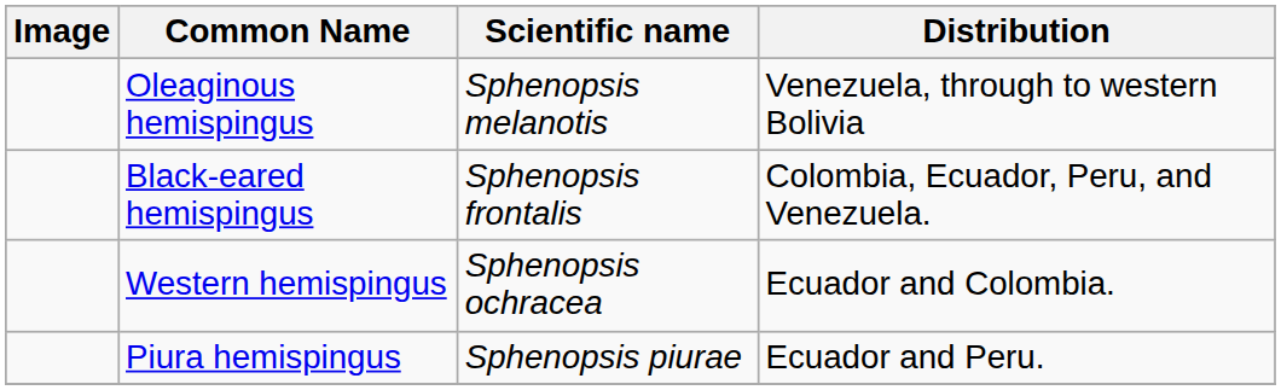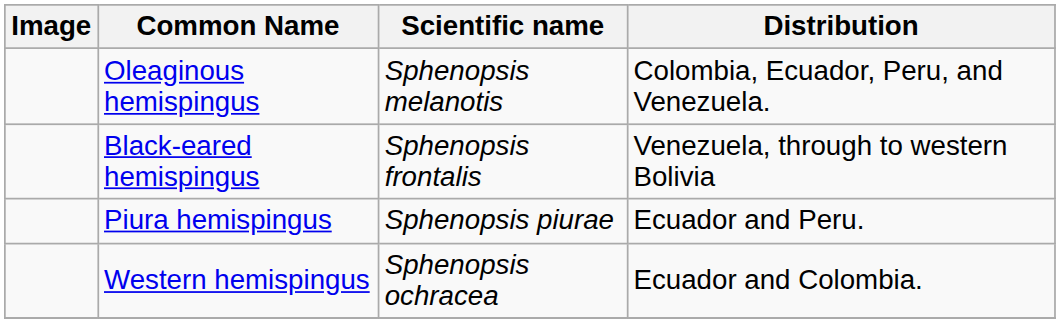Oleaginous hemispingus | Distribution: Venezuela, through to western Bolivia -> Colombia, Ecuador, Peru, and Venezuela.
Black-eared hemispingus | Distribution: Colombia, Ecuador, Peru, and Venezuela. -> Venezuela, through to western Bolivia
rows swapped: Piura hemispingus <-> Western hemispingus
